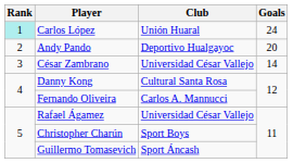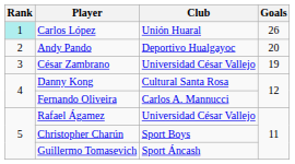Carlos López | Goals: 24 -> 26
César Zambrano | Goals: 14 -> 19
